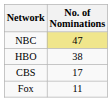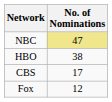Fox | No. of Nominations: 11 -> 12
